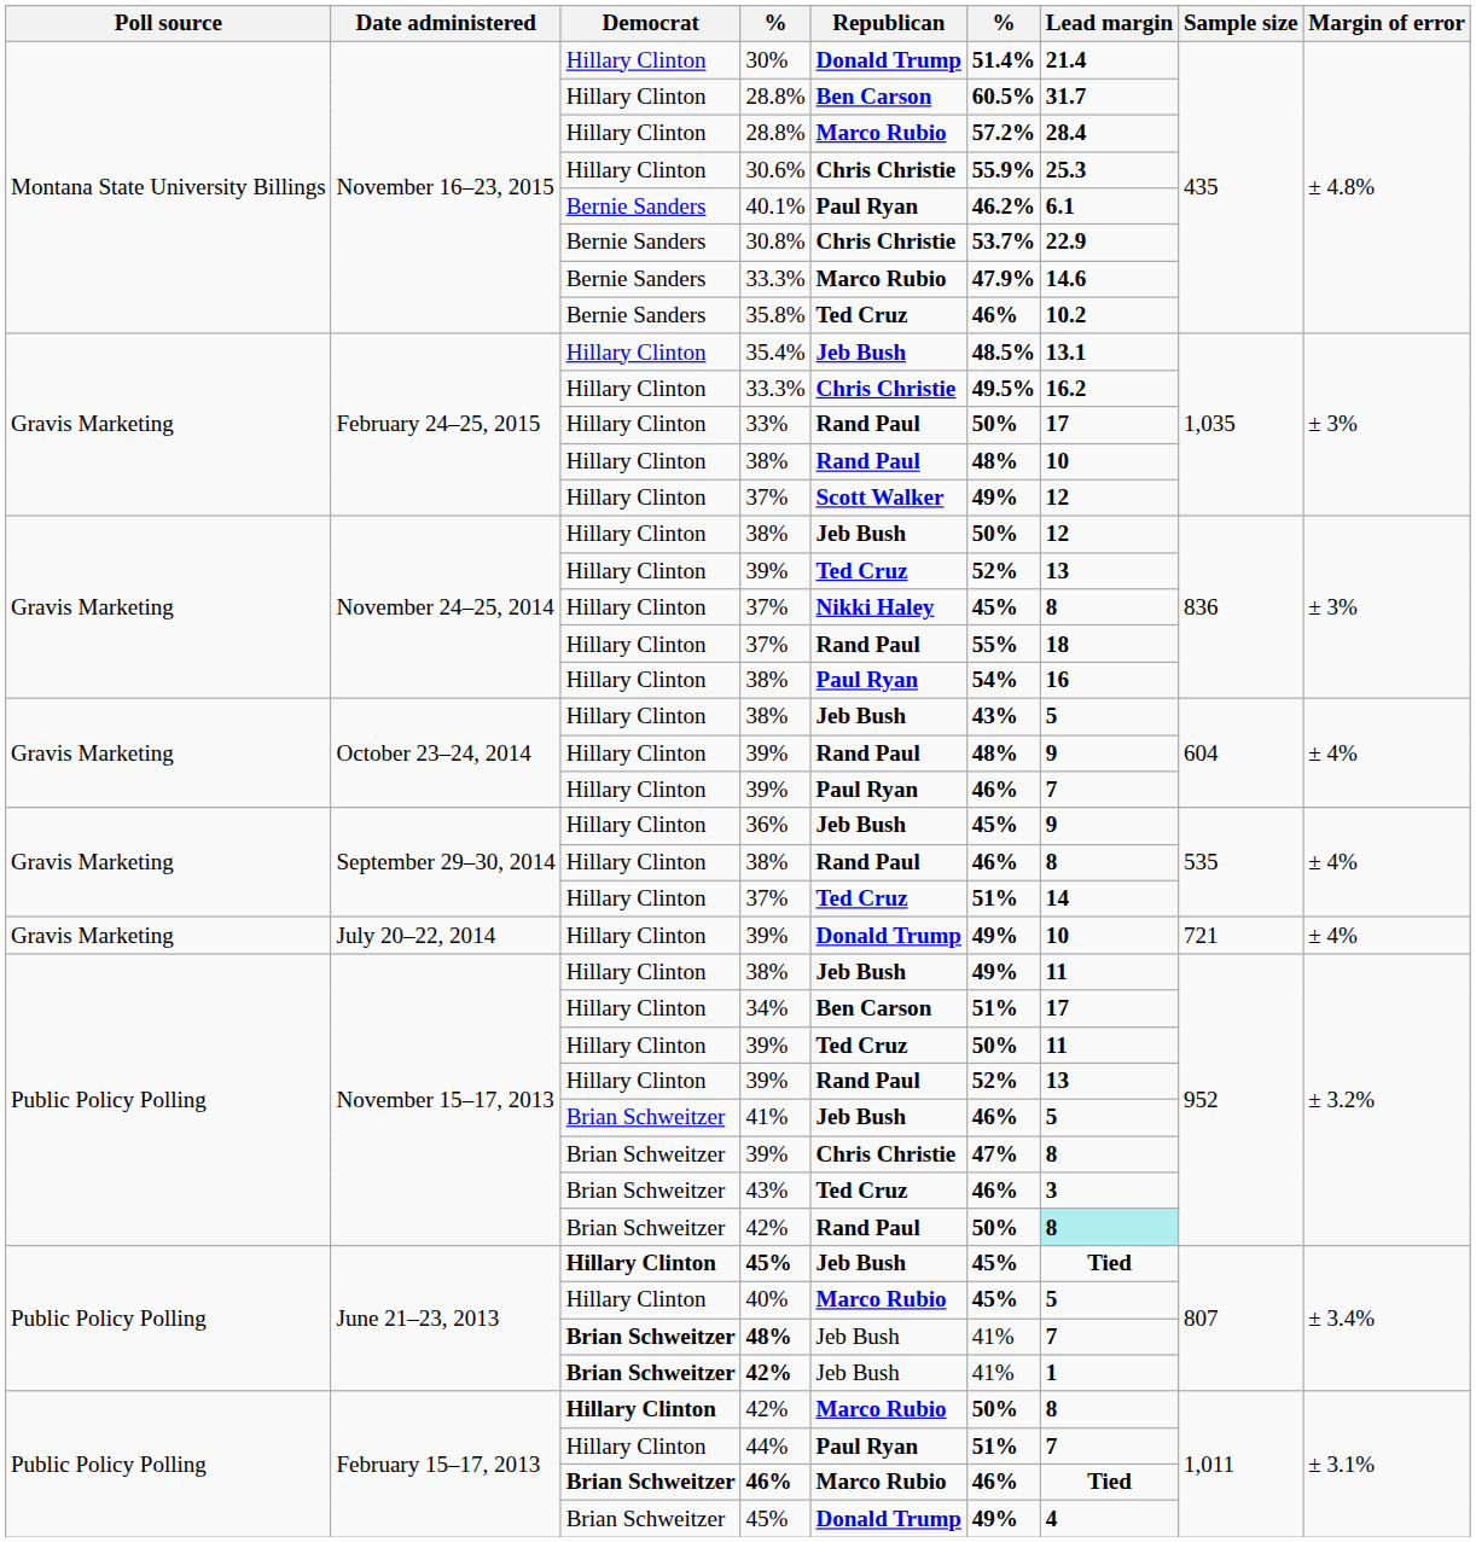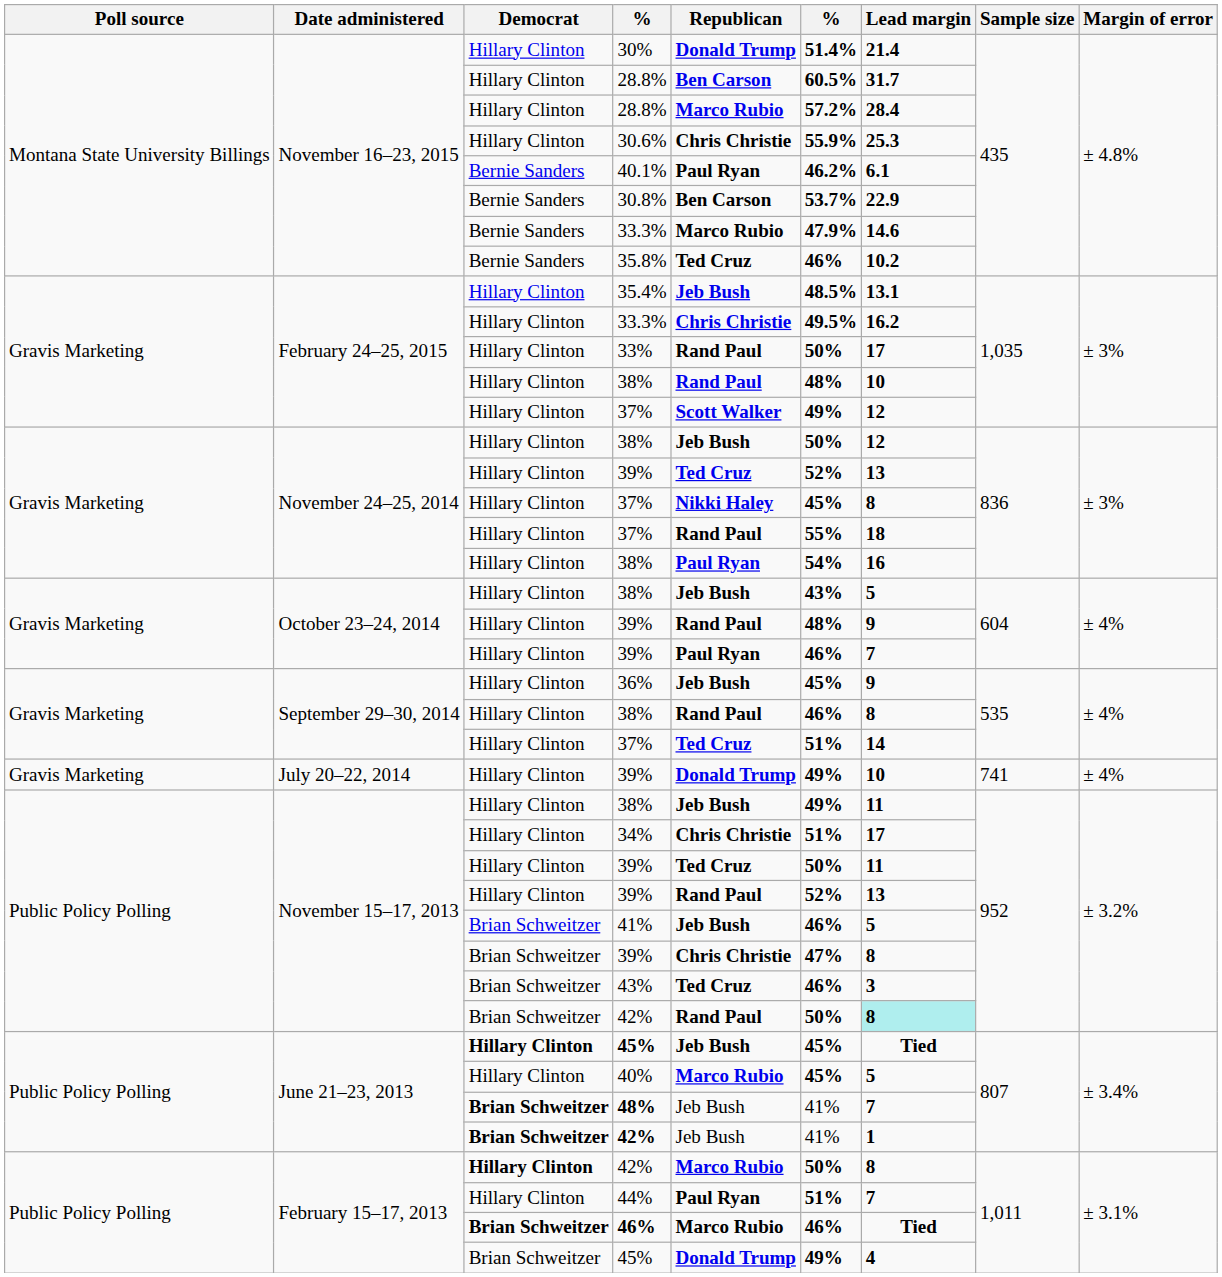30.8% | Republican: Chris Christie -> Ben Carson
July 20–22, 2014 / 39% | Sample size: 721 -> 741
34% | Republican: Ben Carson -> Chris Christie
